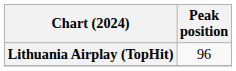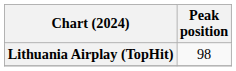Lithuania Airplay (TopHit) | Peak position: 96 -> 98
